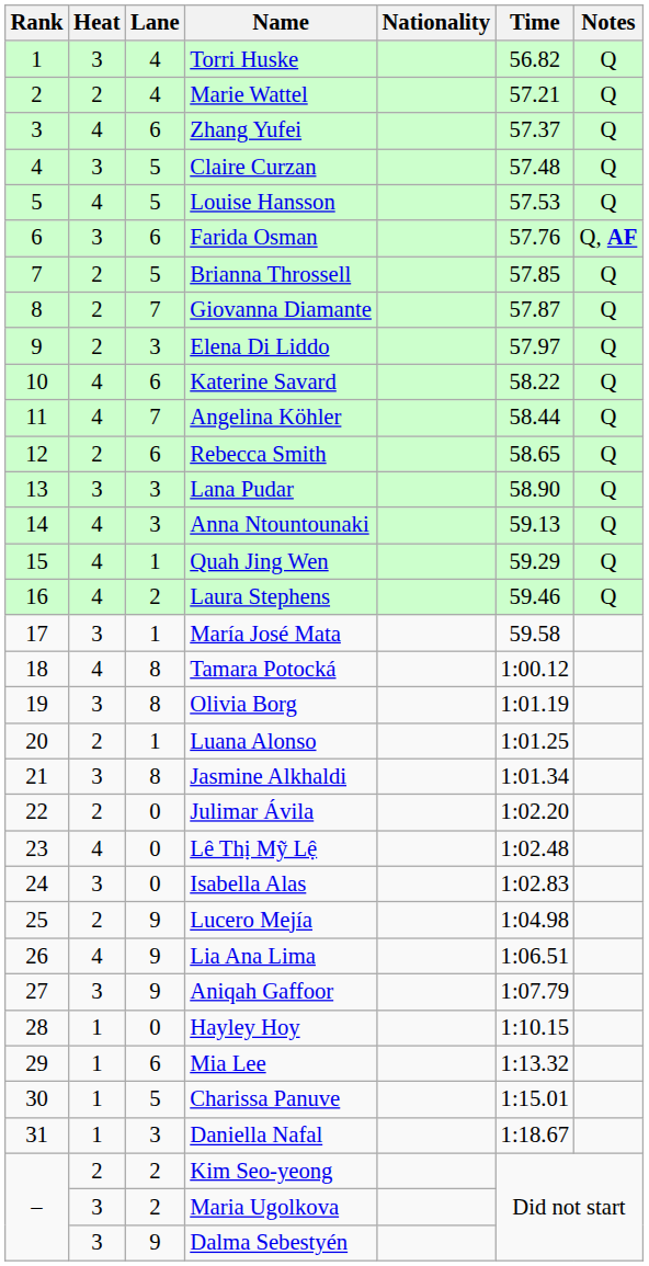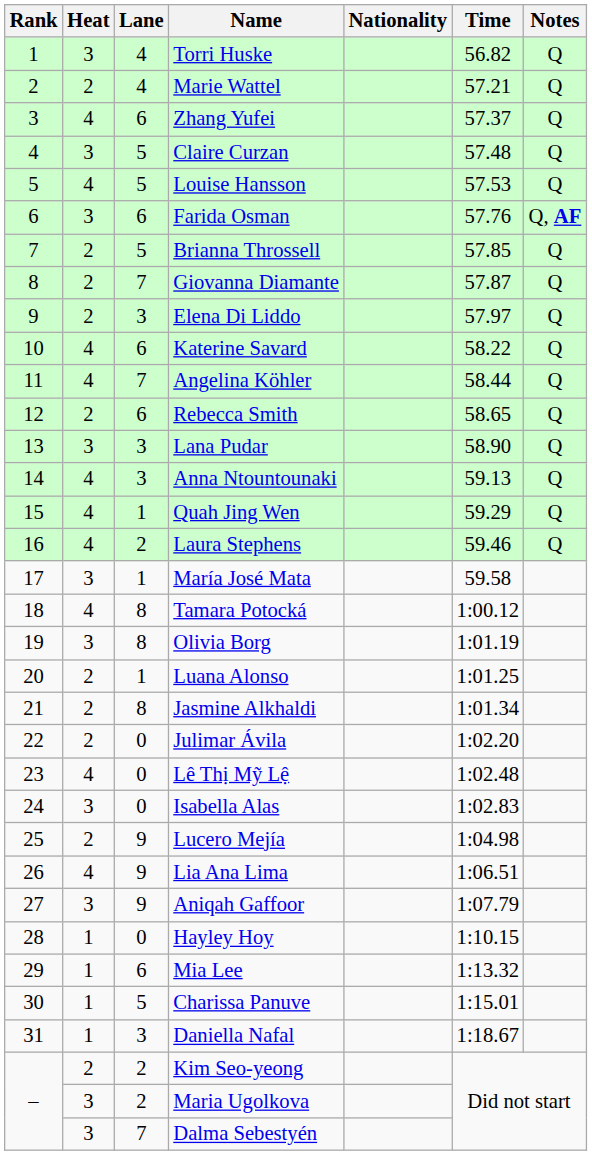Jasmine Alkhaldi | Heat: 3 -> 2
Dalma Sebestyén | Lane: 9 -> 7
